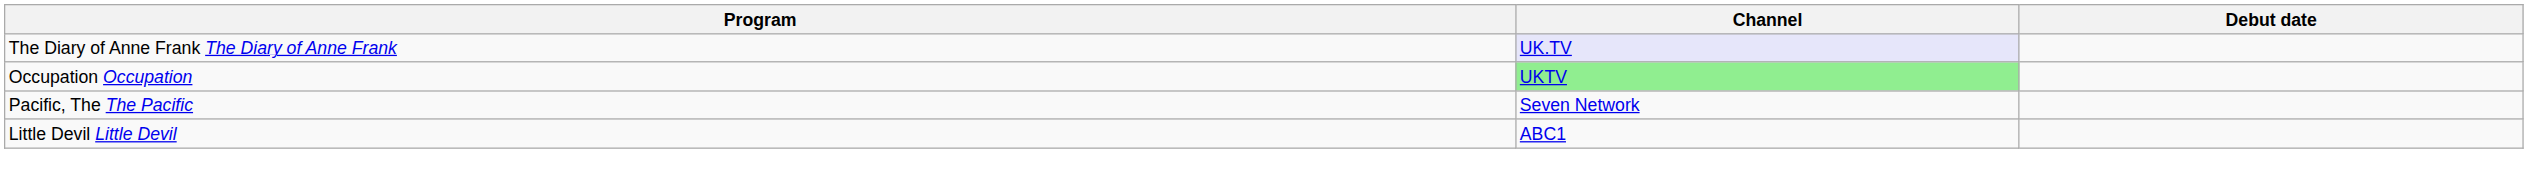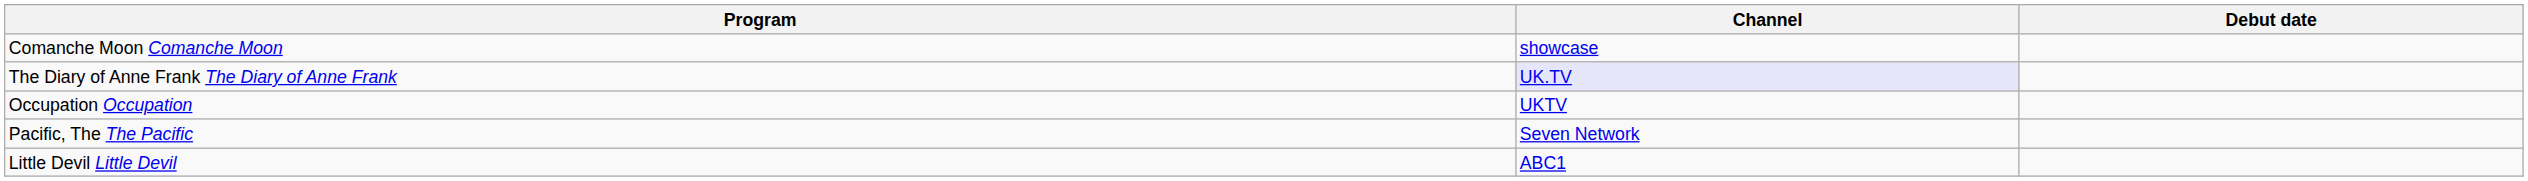+ row: Comanche Moon Comanche Moon | showcase
Occupation Occupation | Channel: lightgreen background -> no background
